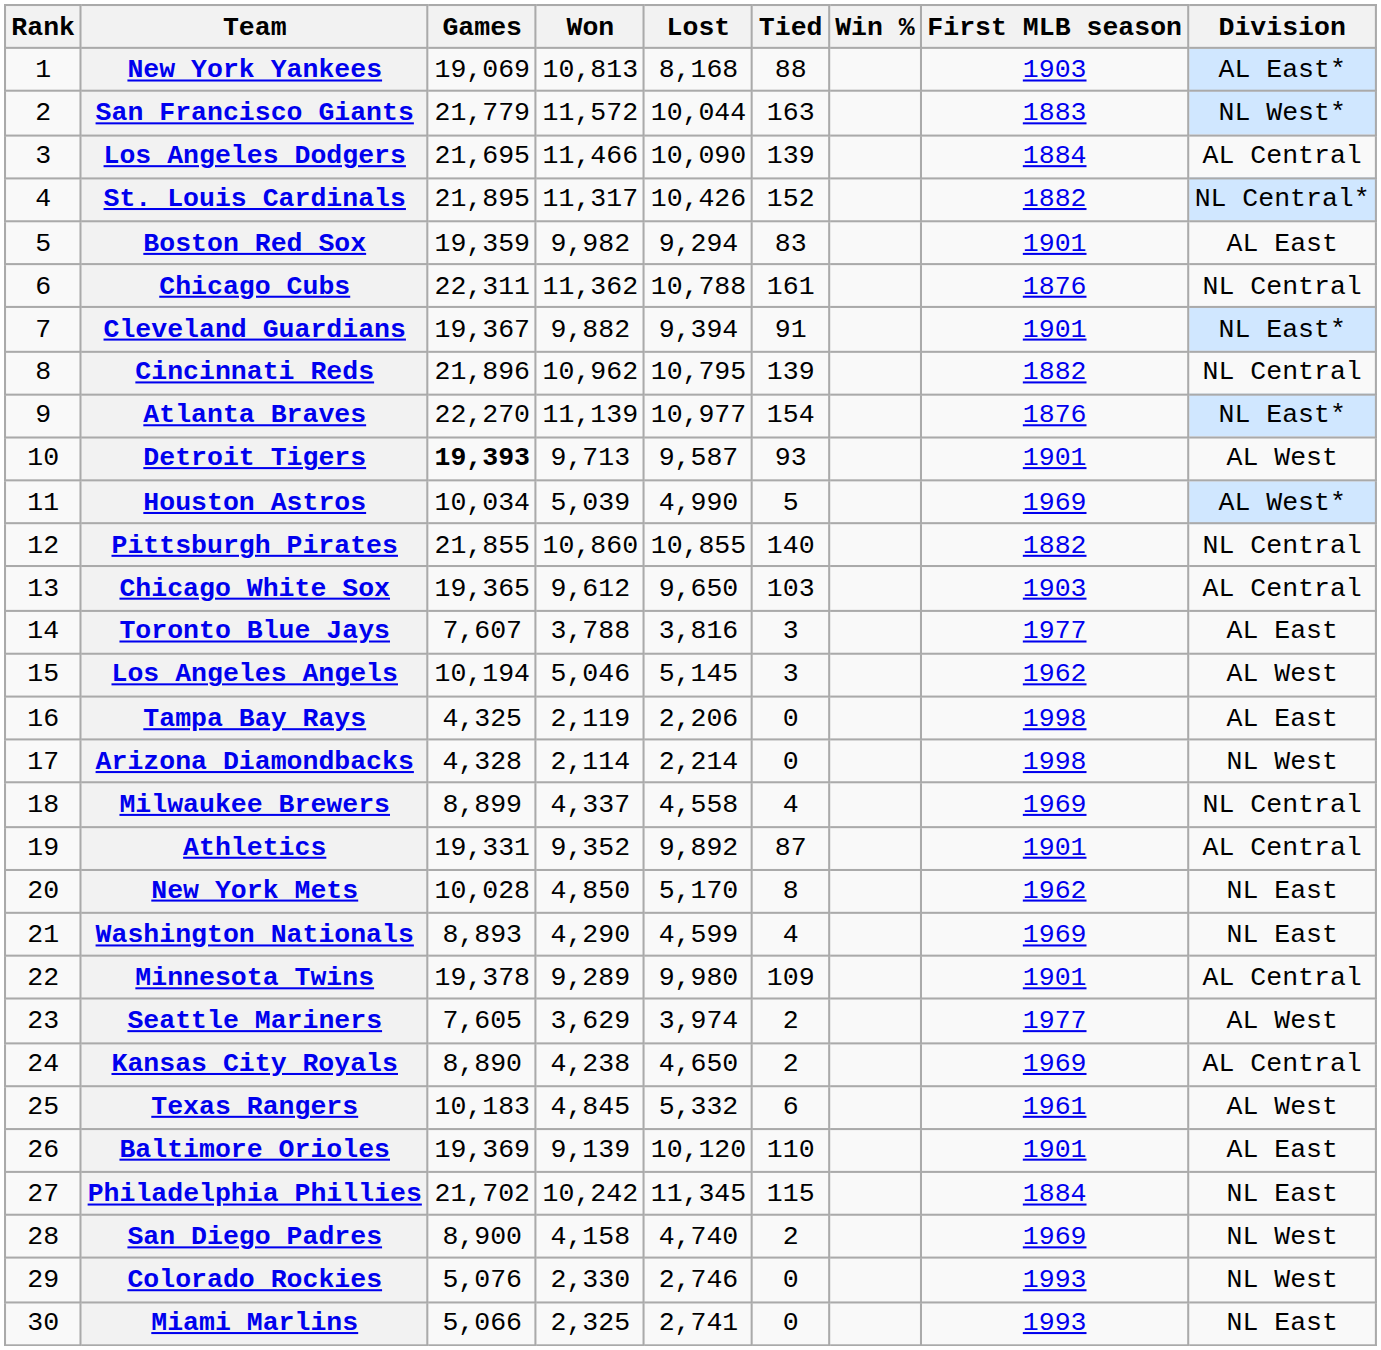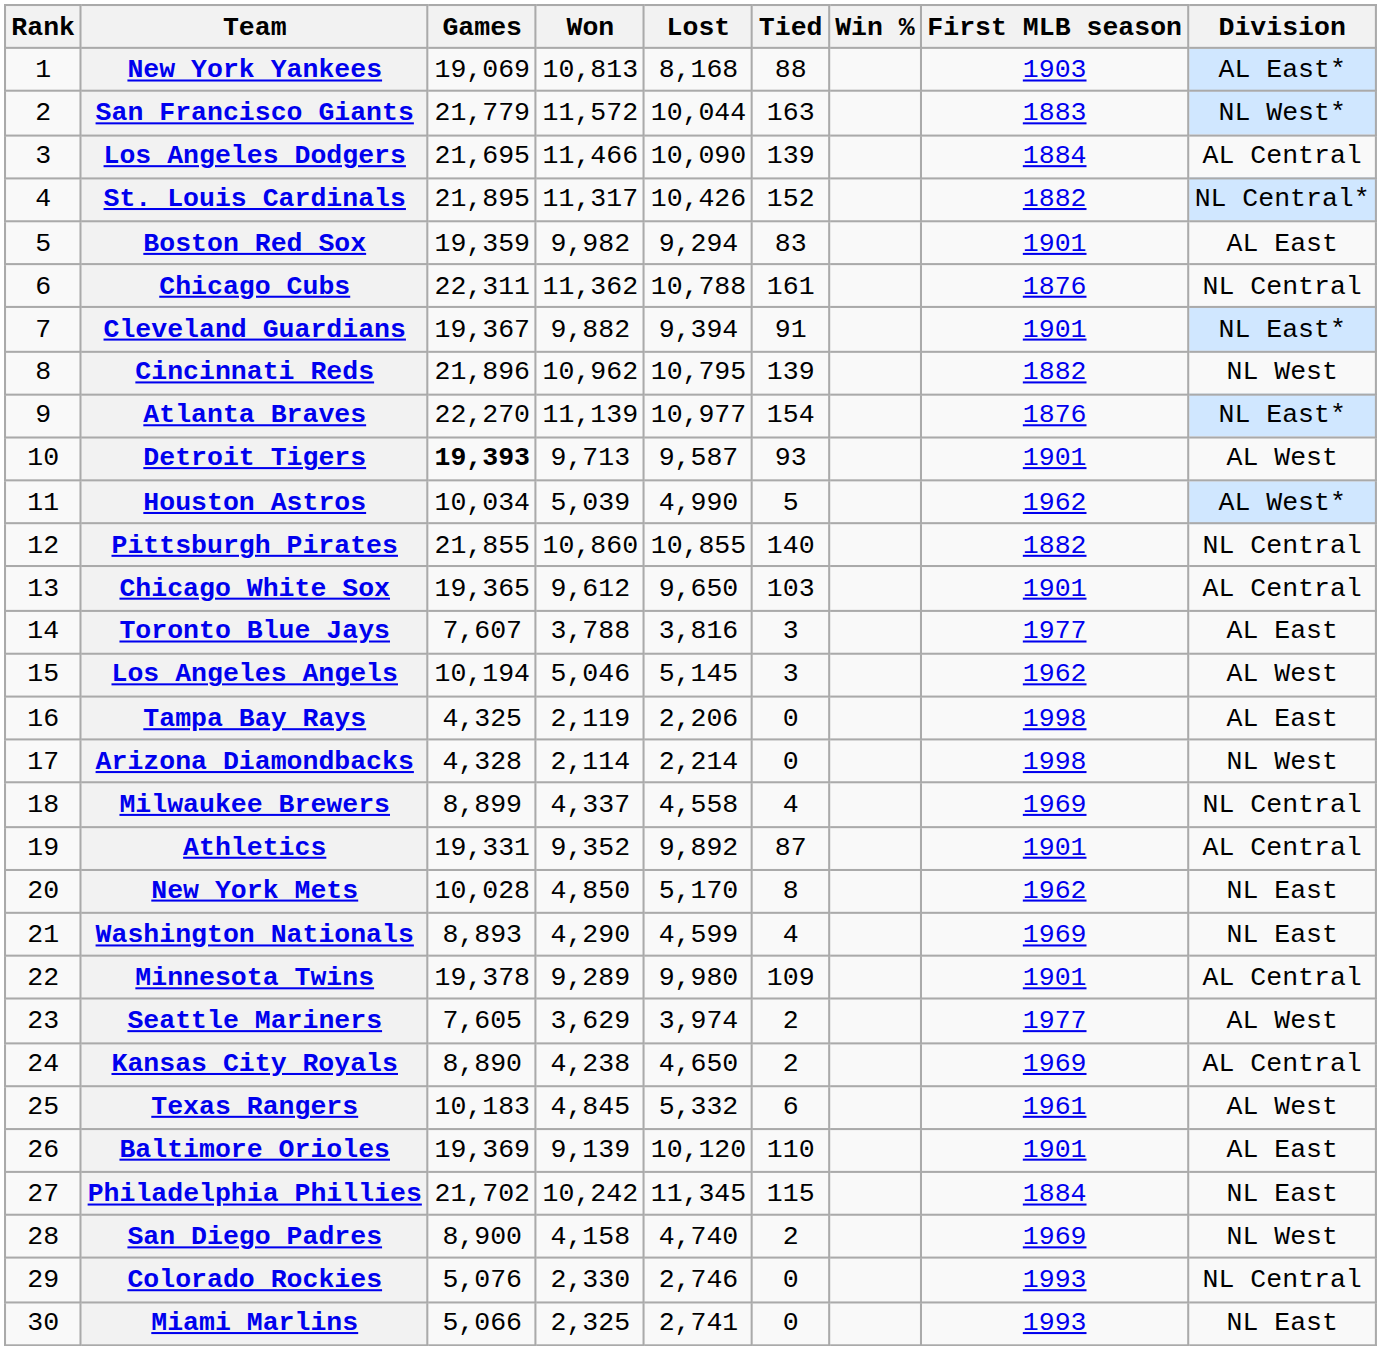Cincinnati Reds | Division: NL Central -> NL West
Houston Astros | First MLB season: 1969 -> 1962
Chicago White Sox | First MLB season: 1903 -> 1901
Colorado Rockies | Division: NL West -> NL Central
